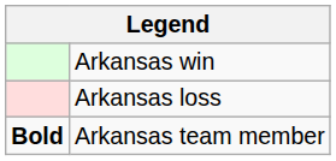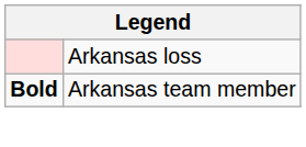- row: Arkansas win
